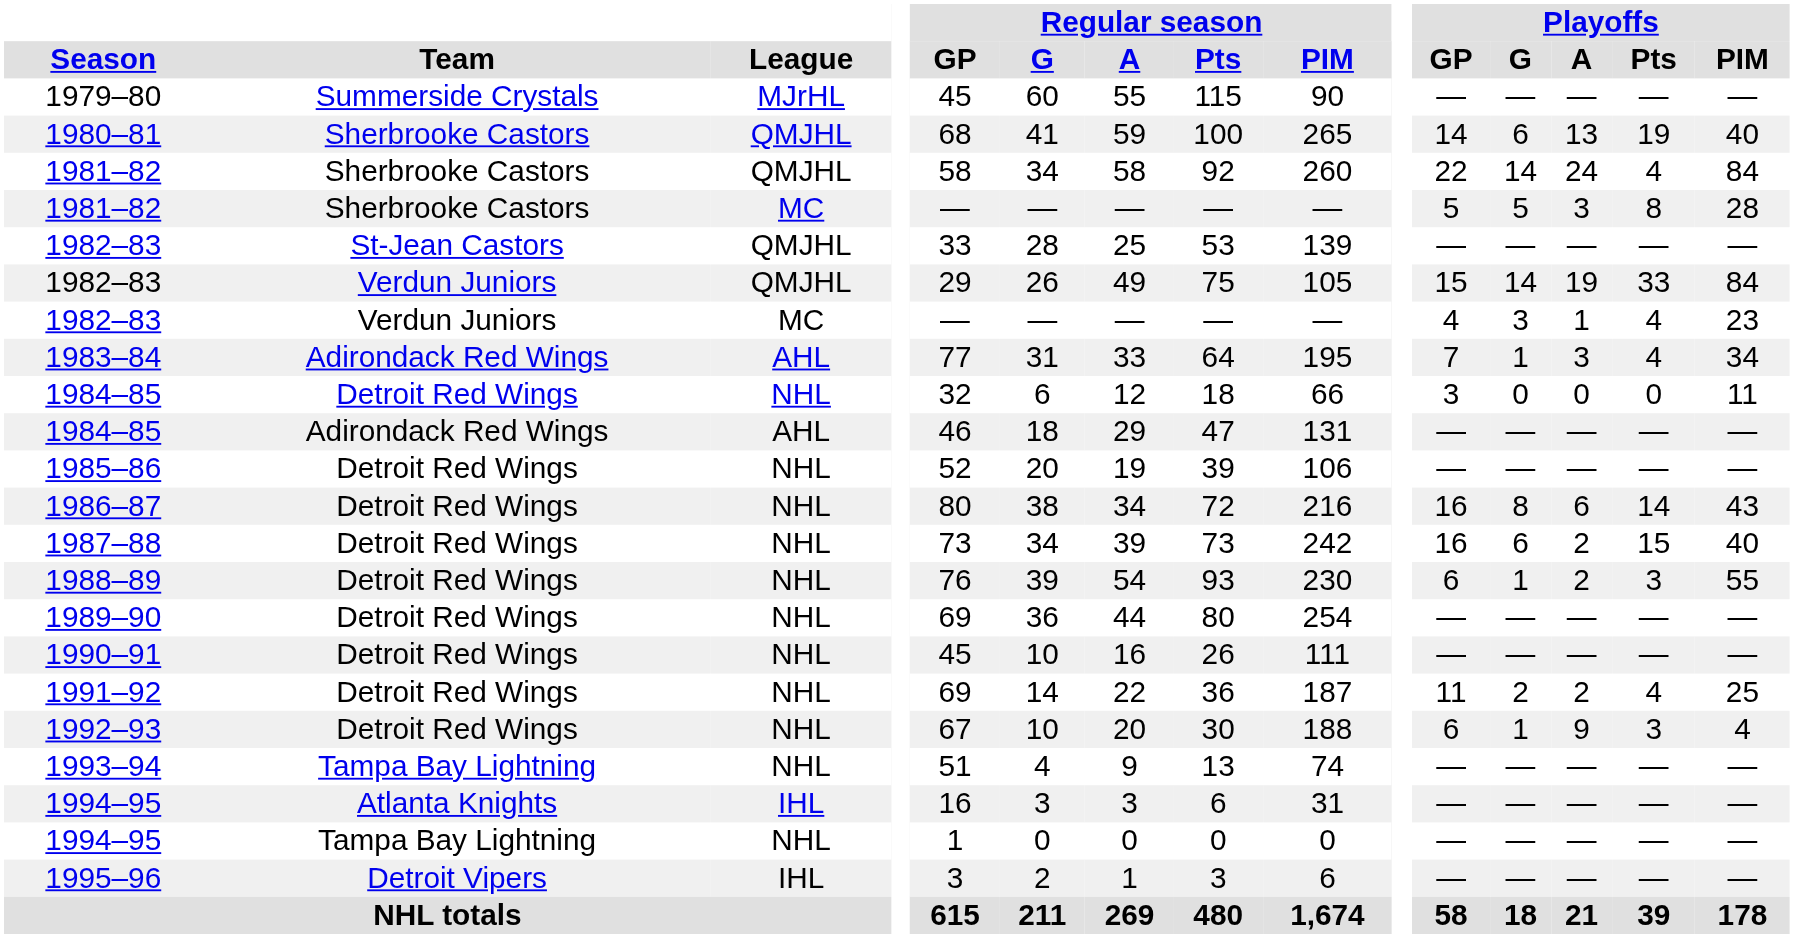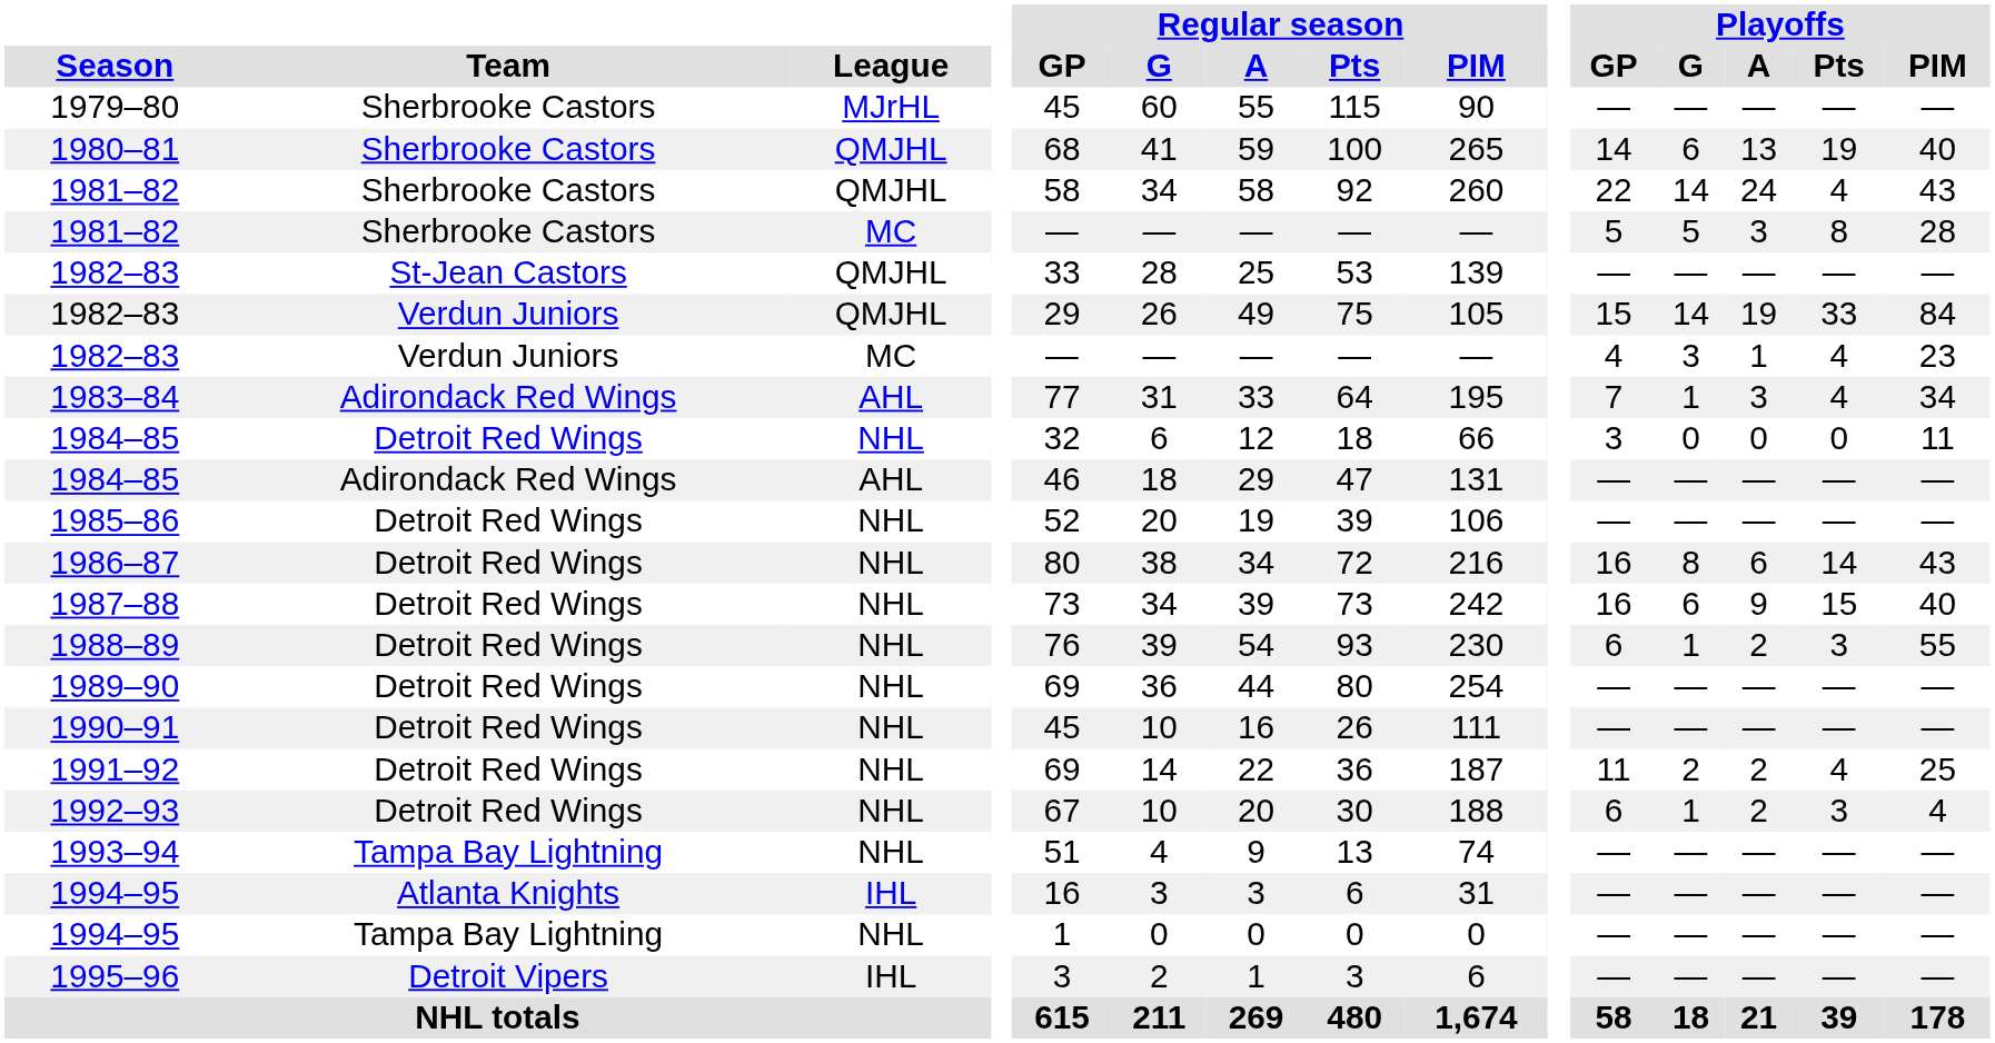1979–80 | Team: Summerside Crystals -> Sherbrooke Castors
1981–82 / QMJHL | Playoffs / PIM: 84 -> 43
1987–88 | Playoffs / A: 2 -> 9
1992–93 | Playoffs / A: 9 -> 2
